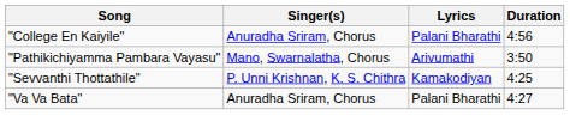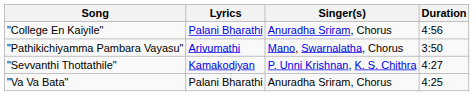columns swapped: Singer(s) <-> Lyrics
"Sevvanthi Thottathile" | Duration: 4:25 -> 4:27
"Va Va Bata" | Duration: 4:27 -> 4:25
